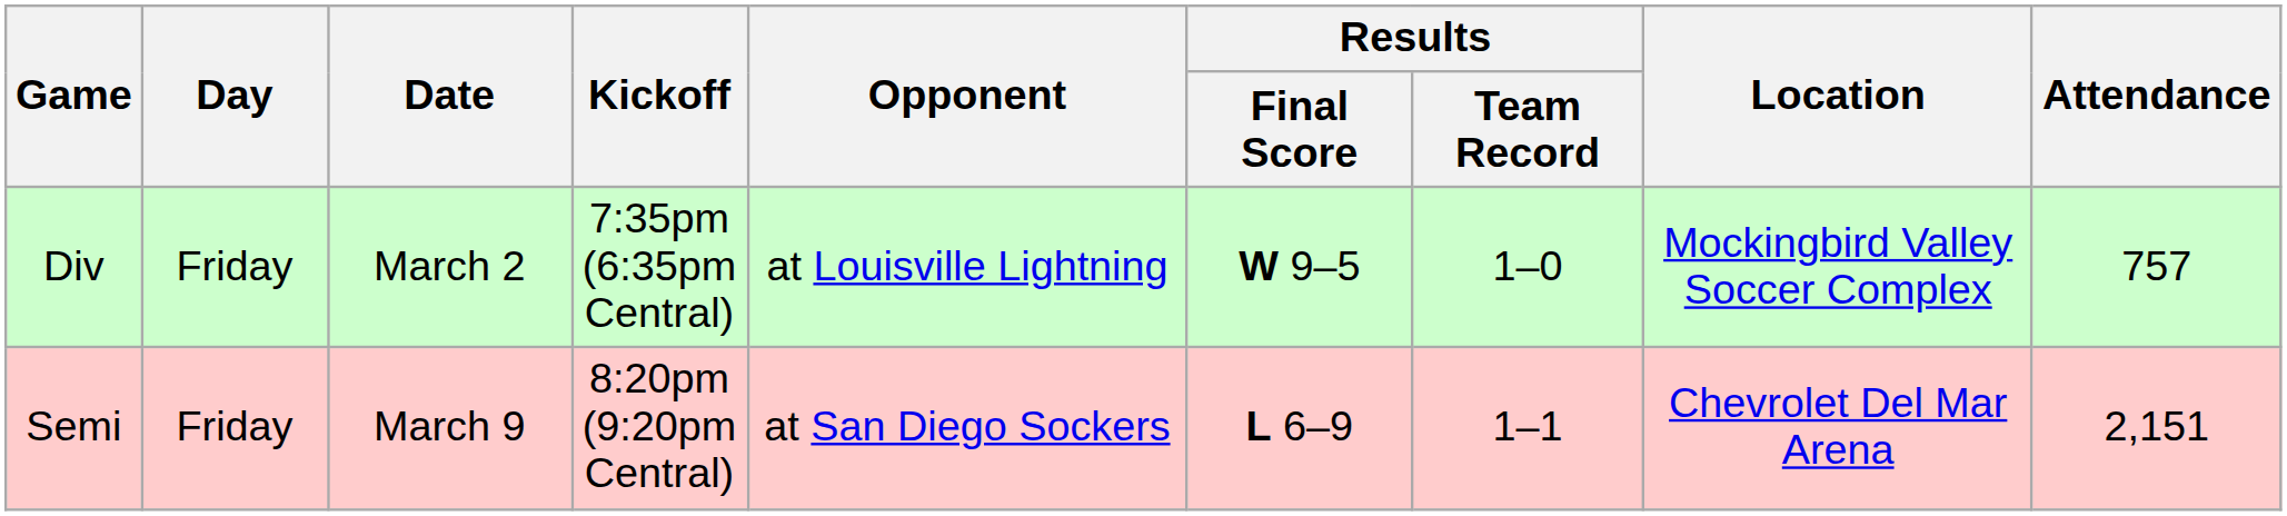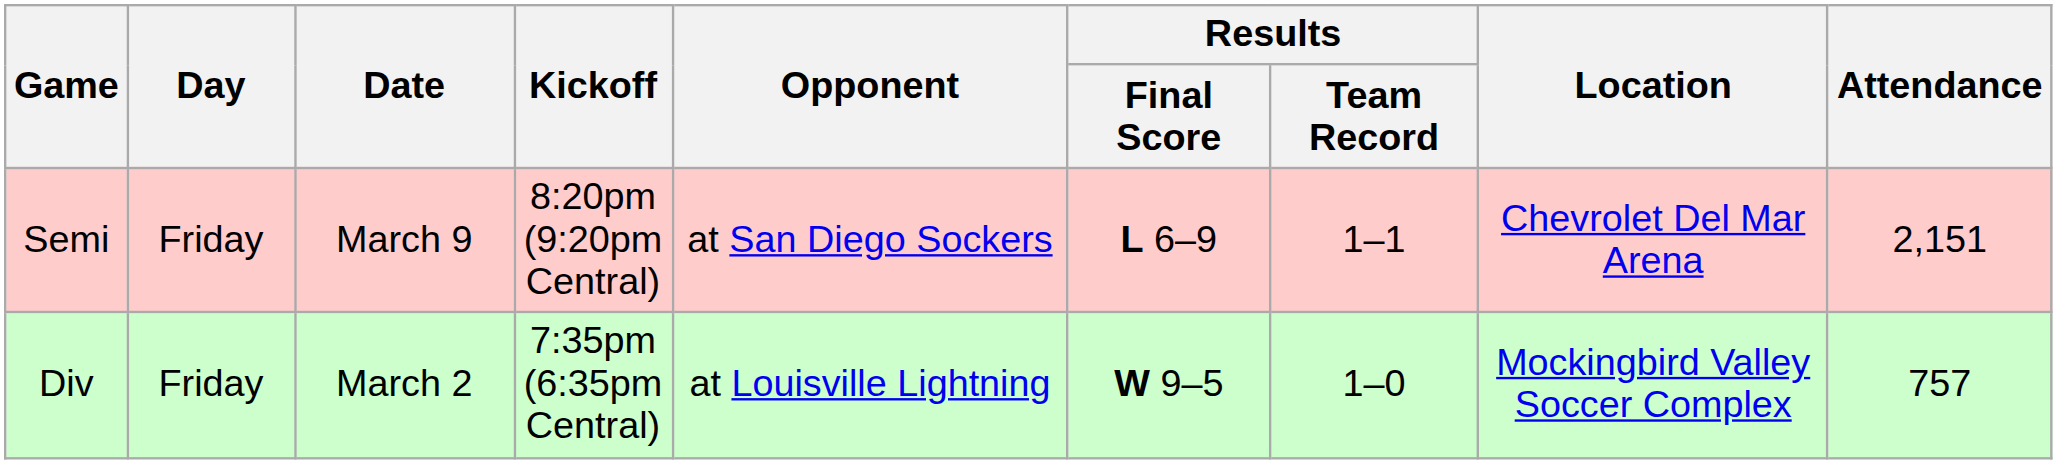rows swapped: Div <-> Semi
